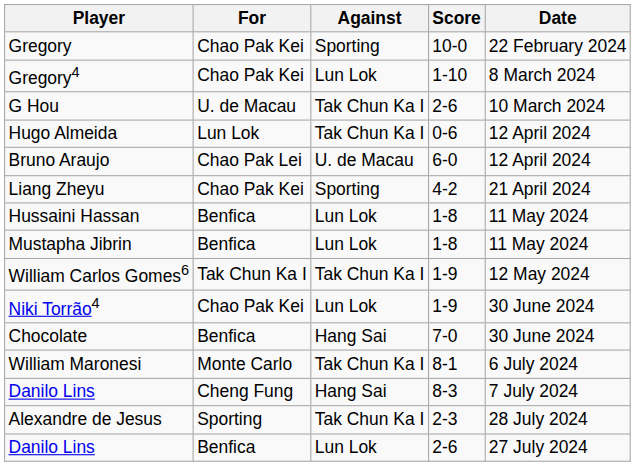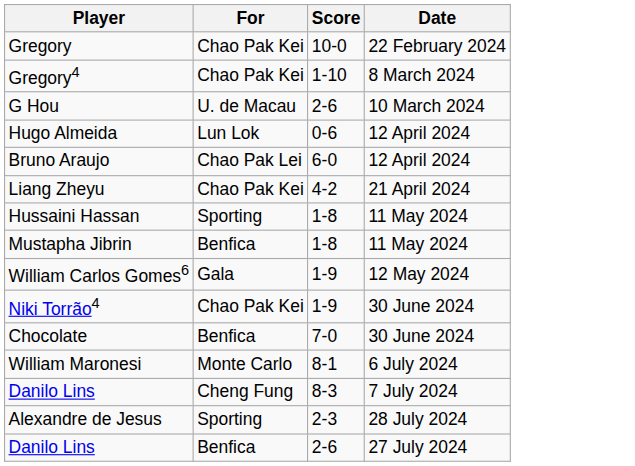- column: Against | Sporting | Lun Lok | Tak Chun Ka I | Tak Chun Ka I | U. de Macau | Sporting | Lun Lok | Lun Lok | Tak Chun Ka I | Lun Lok | Hang Sai | Tak Chun Ka I | Hang Sai | Tak Chun Ka I | Lun Lok
Hussaini Hassan | For: Benfica -> Sporting
William Carlos Gomes6 | For: Tak Chun Ka I -> Gala
